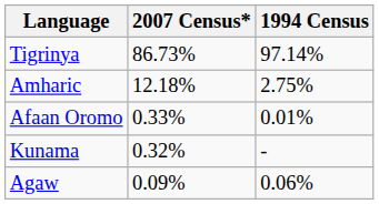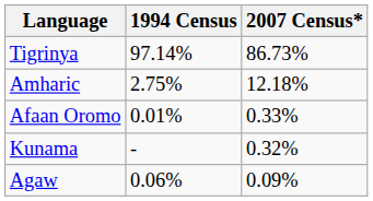columns swapped: 1994 Census <-> 2007 Census*
